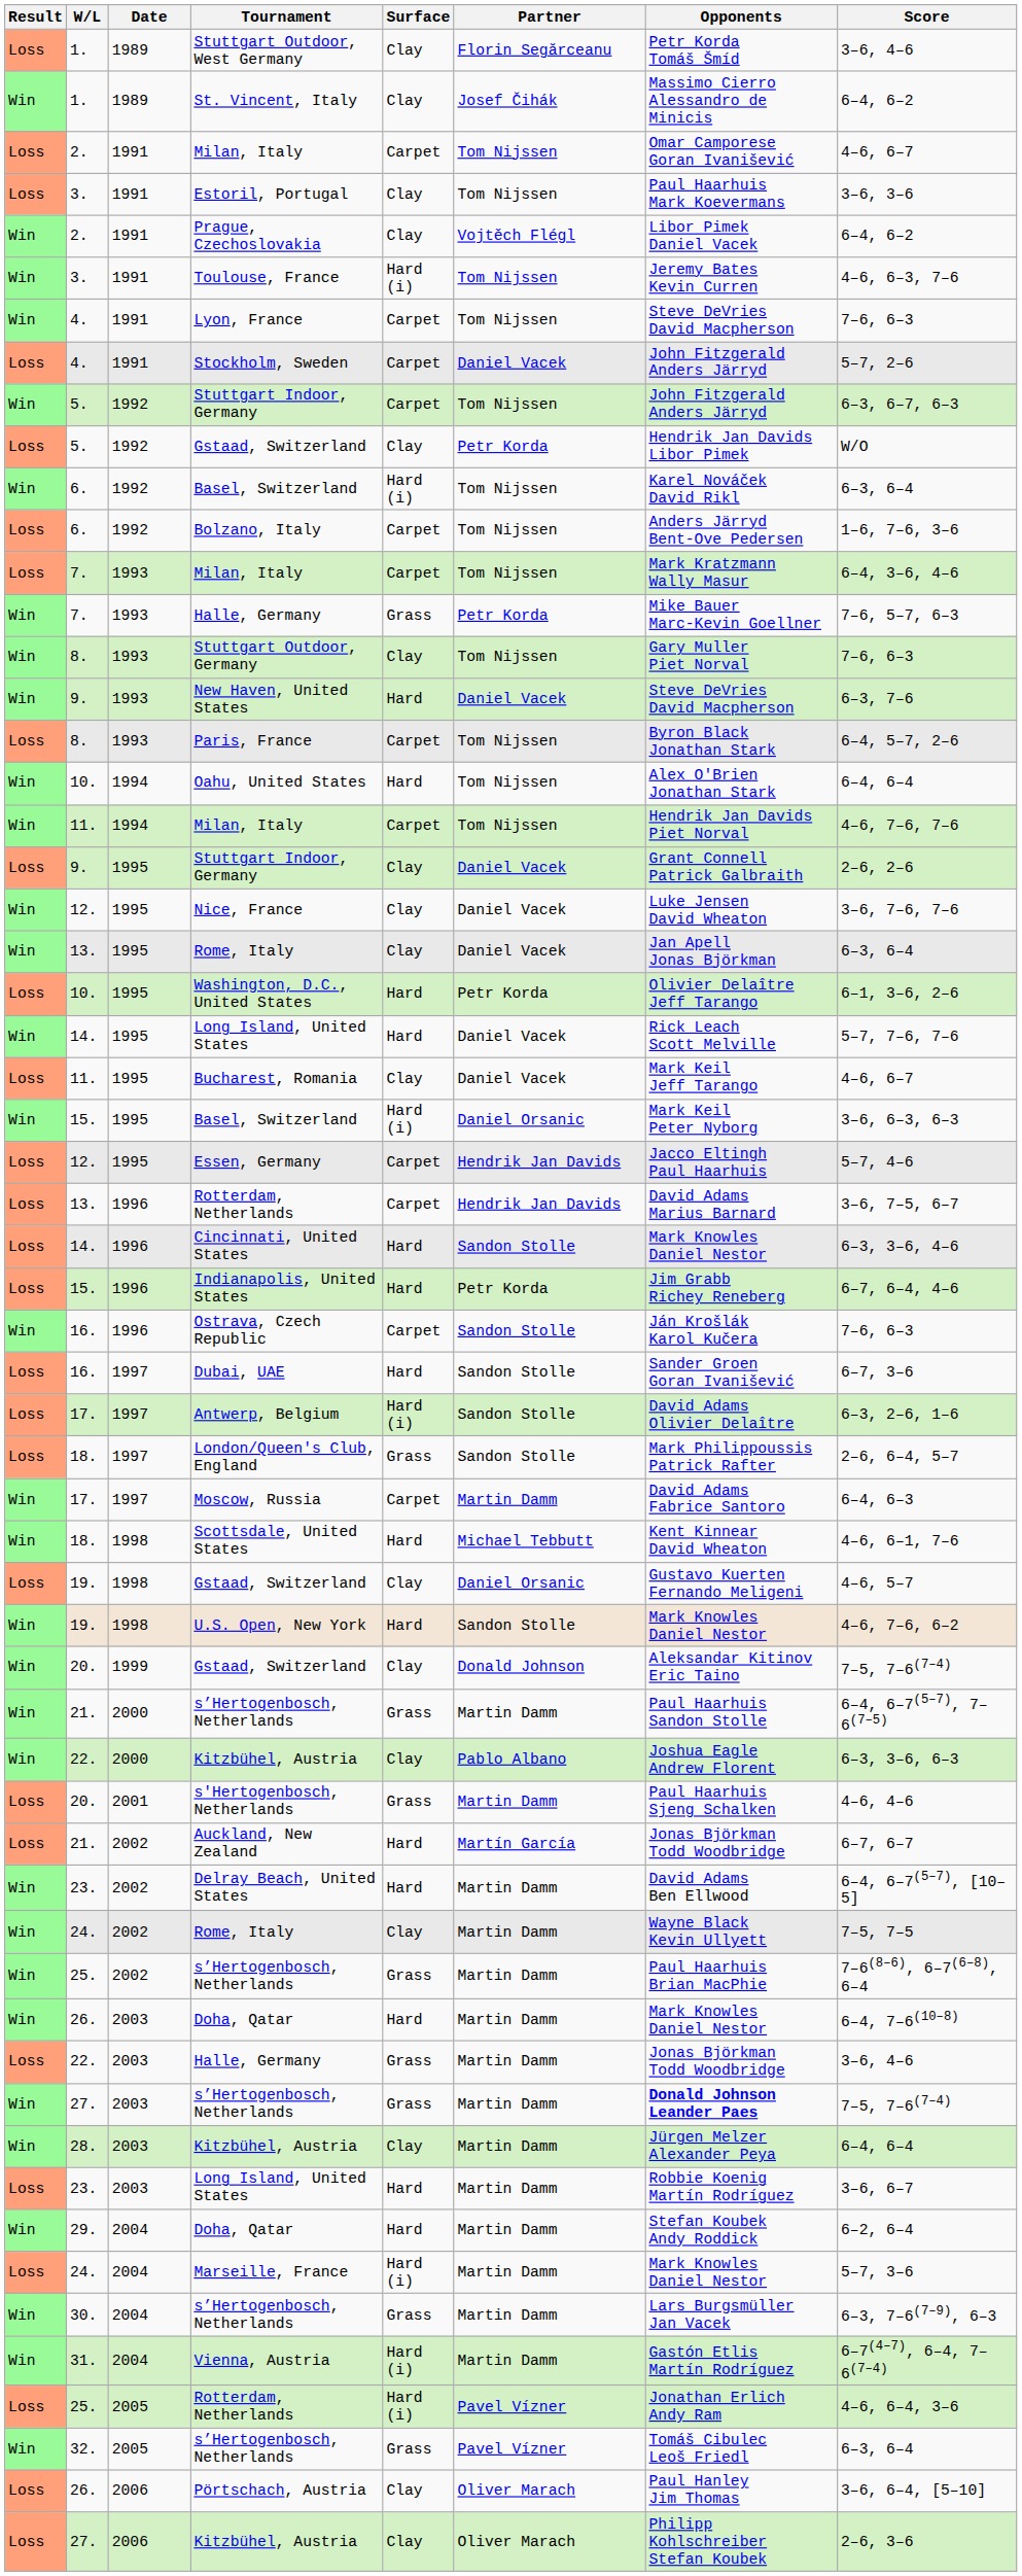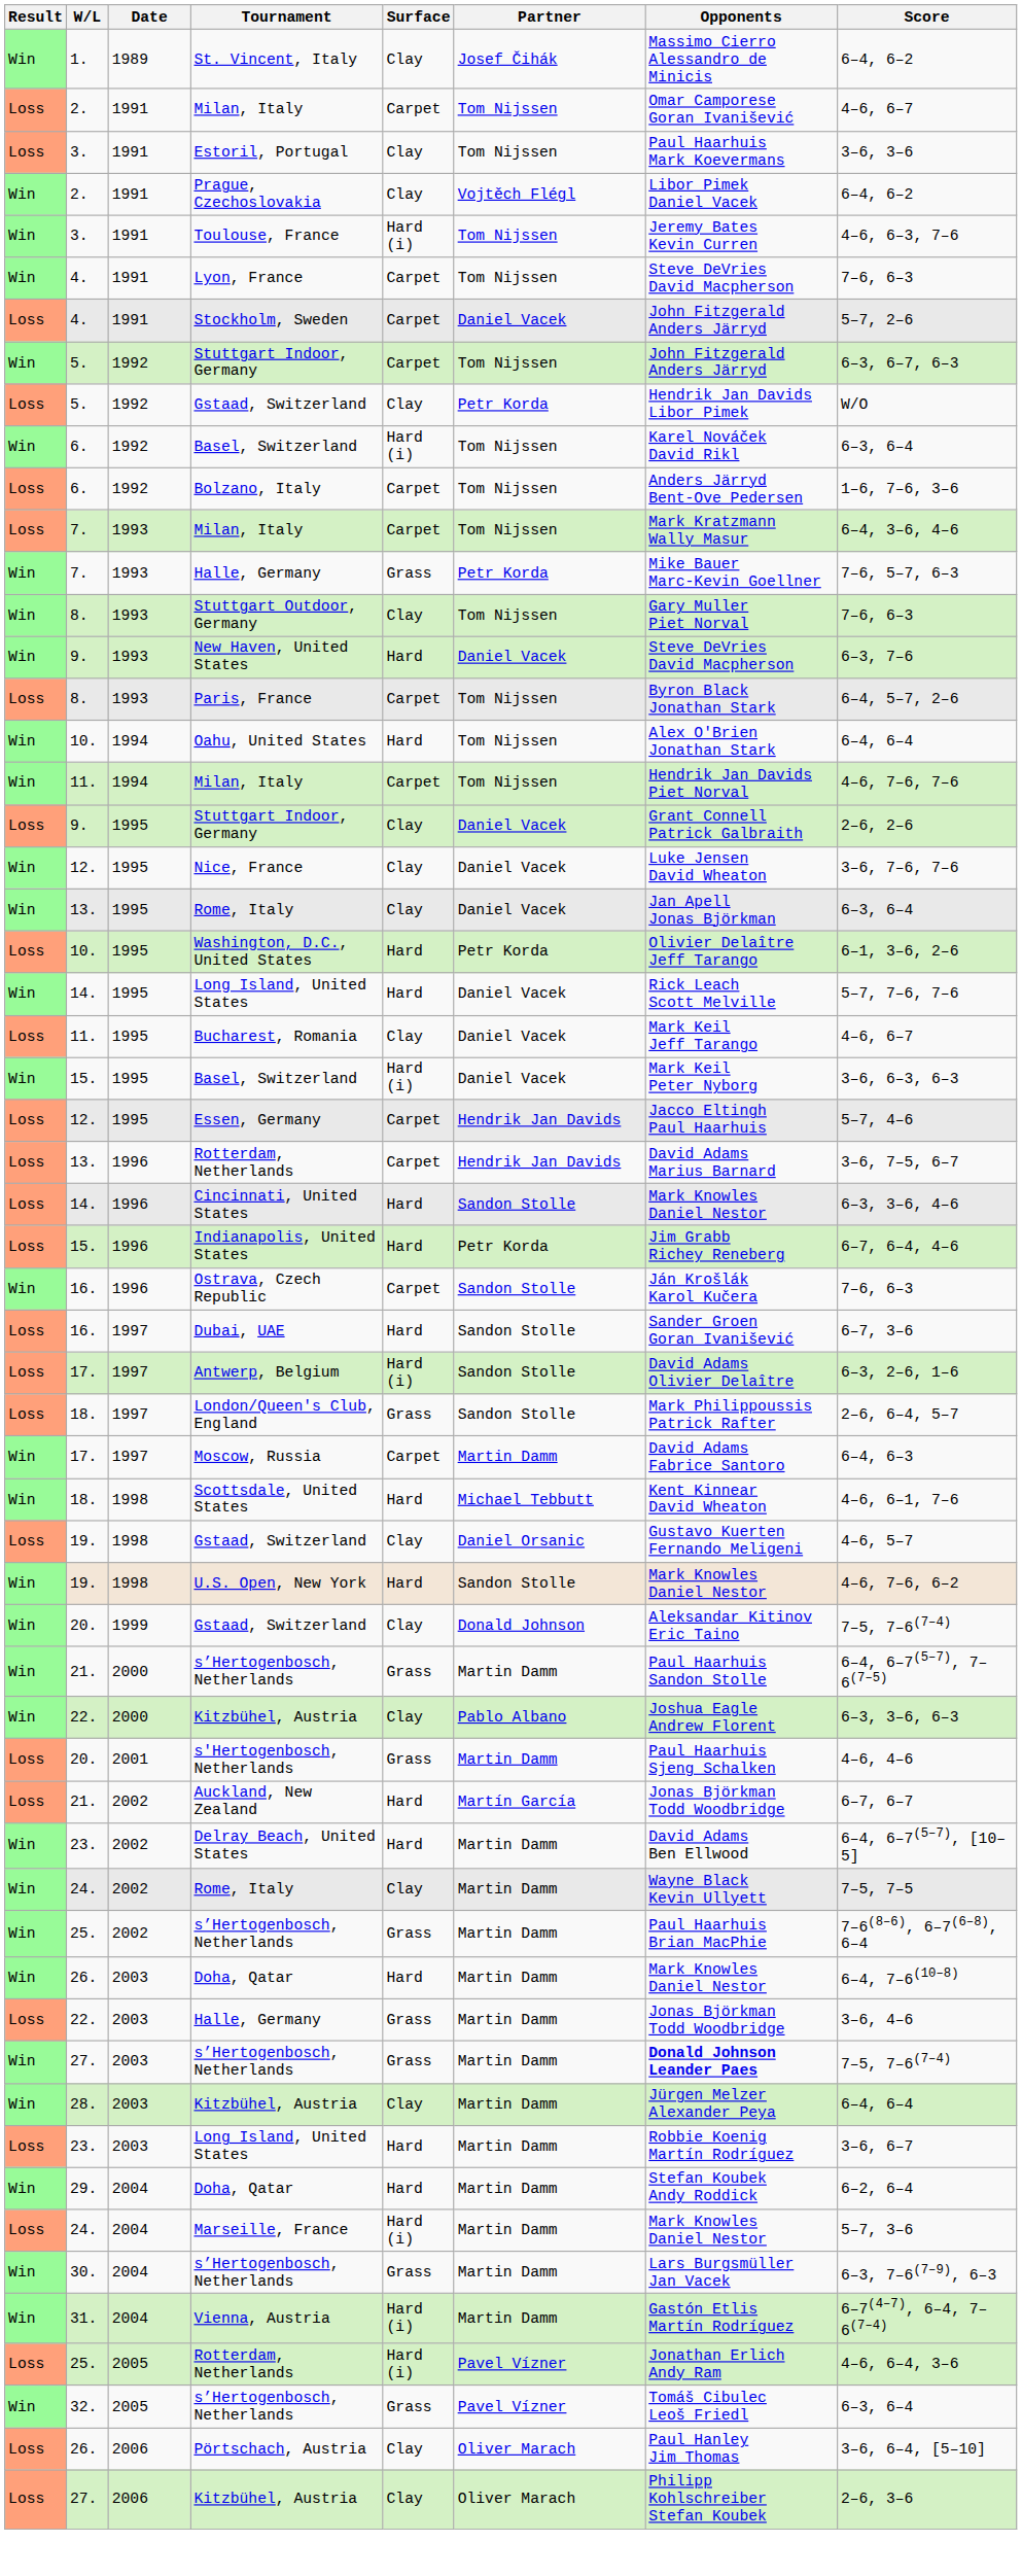- row: Loss | 1. | 1989 | Stuttgart Outdoor, West Germany | Clay | Florin Segărceanu | Petr Korda Tomáš Šmíd | 3–6, 4–6
15. / Basel, Switzerland | Partner: Daniel Orsanic -> Daniel Vacek
